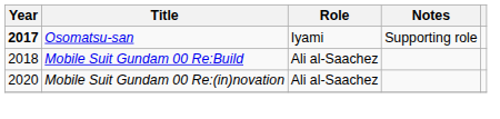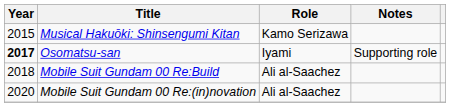+ row: 2015 | Musical Hakuōki: Shinsengumi Kitan | Kamo Serizawa
